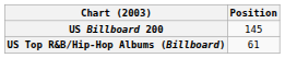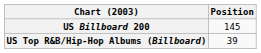US Top R&B/Hip-Hop Albums (Billboard) | Position: 61 -> 39
